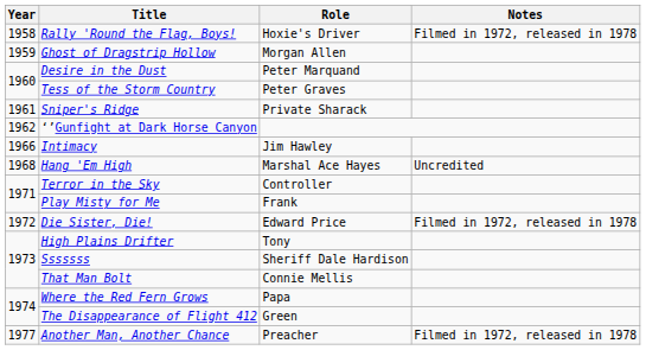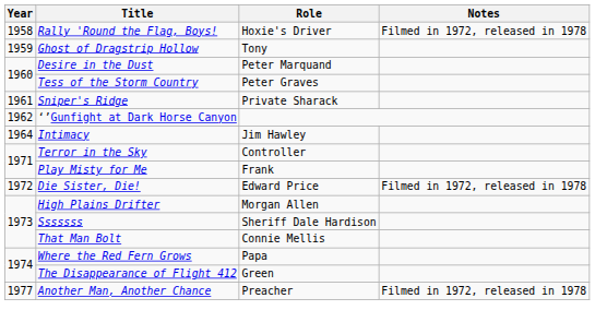Ghost of Dragstrip Hollow | Role: Morgan Allen -> Tony
Intimacy | Year: 1966 -> 1964
- row: 1968 | Hang 'Em High | Marshal Ace Hayes | Uncredited
High Plains Drifter | Role: Tony -> Morgan Allen
